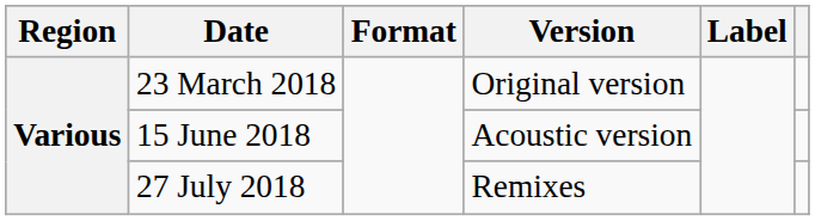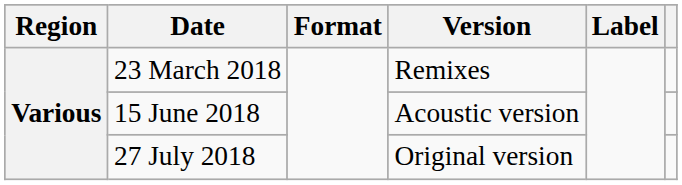23 March 2018 | Version: Original version -> Remixes
27 July 2018 | Version: Remixes -> Original version
